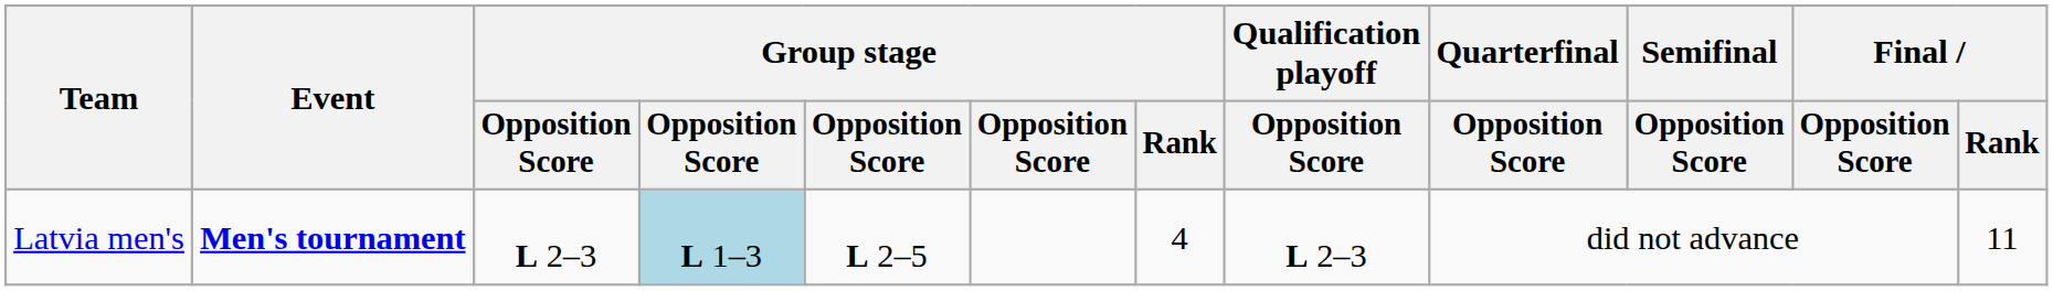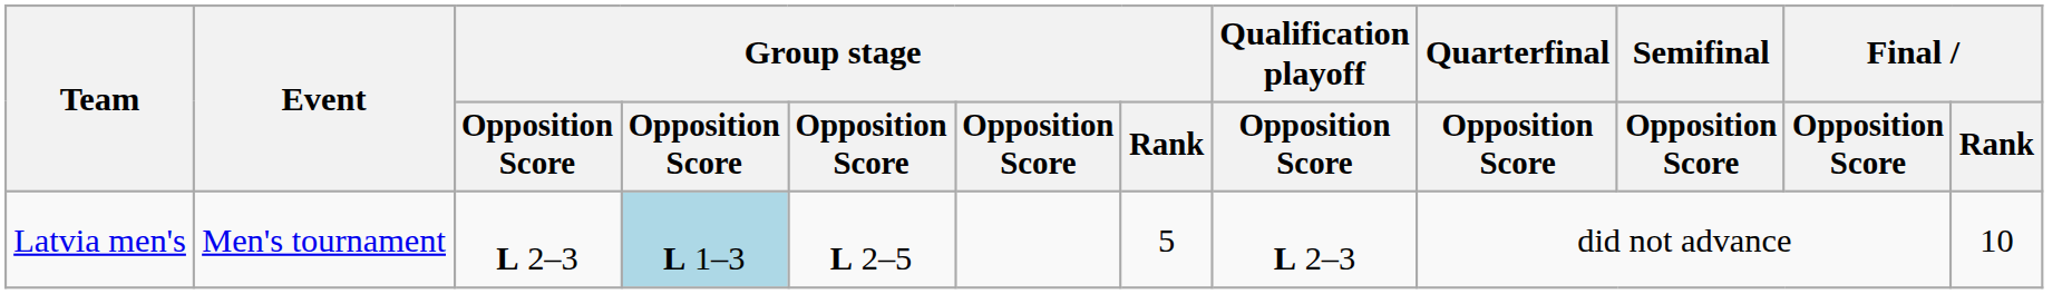Latvia men's | Event: bold -> normal
Latvia men's | Group stage / Rank: 4 -> 5
Latvia men's | Final / Rank: 11 -> 10
